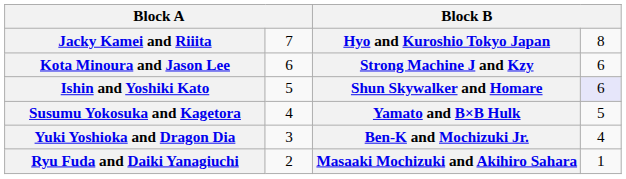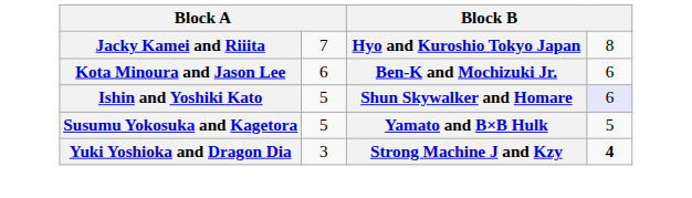Kota Minoura and Jason Lee | column 3: Strong Machine J and Kzy -> Ben-K and Mochizuki Jr.
Susumu Yokosuka and Kagetora | column 2: 4 -> 5
Yuki Yoshioka and Dragon Dia | column 3: Ben-K and Mochizuki Jr. -> Strong Machine J and Kzy
Yuki Yoshioka and Dragon Dia | column 4: normal -> bold
- row: Ryu Fuda and Daiki Yanagiuchi | 2 | Masaaki Mochizuki and Akihiro Sahara | 1
